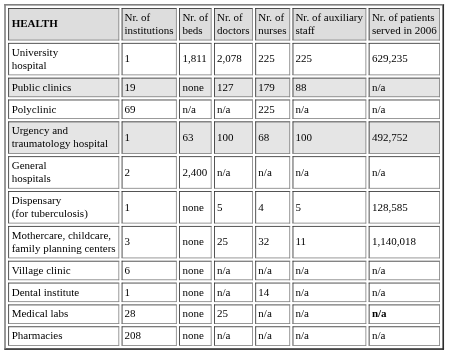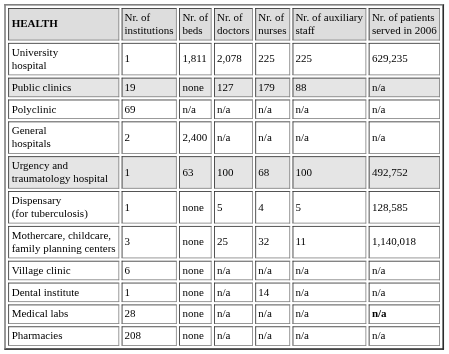Polyclinic | column 5: 225 -> n/a
rows swapped: Urgency and traumatology hospital <-> General hospitals
Medical labs | column 4: 25 -> n/a
